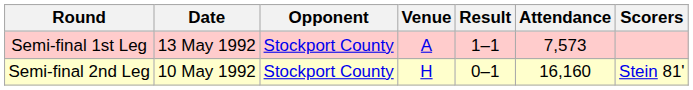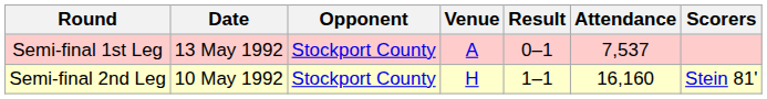Semi-final 1st Leg | Result: 1–1 -> 0–1
Semi-final 1st Leg | Attendance: 7,573 -> 7,537
Semi-final 2nd Leg | Result: 0–1 -> 1–1
